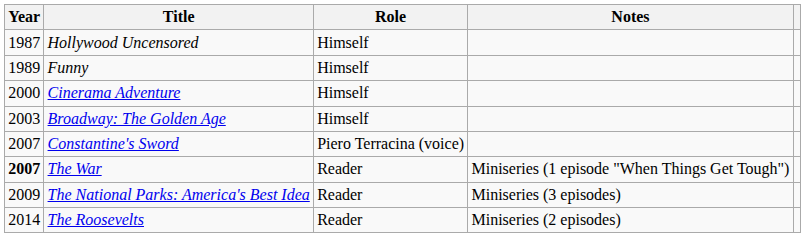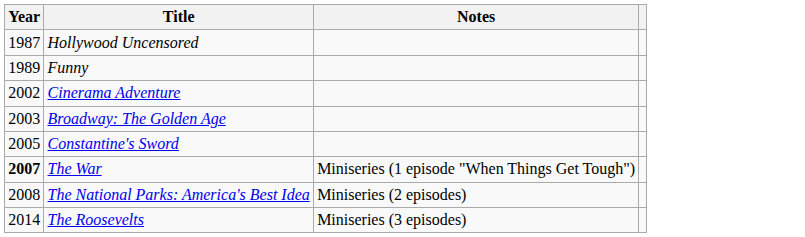- column: Role | Himself | Himself | Himself | Himself | Piero Terracina (voice) | Reader | Reader | Reader
Cinerama Adventure | Year: 2000 -> 2002
Constantine's Sword | Year: 2007 -> 2005
The National Parks: America's Best Idea | Year: 2009 -> 2008
The National Parks: America's Best Idea | Notes: Miniseries (3 episodes) -> Miniseries (2 episodes)
The Roosevelts | Notes: Miniseries (2 episodes) -> Miniseries (3 episodes)
